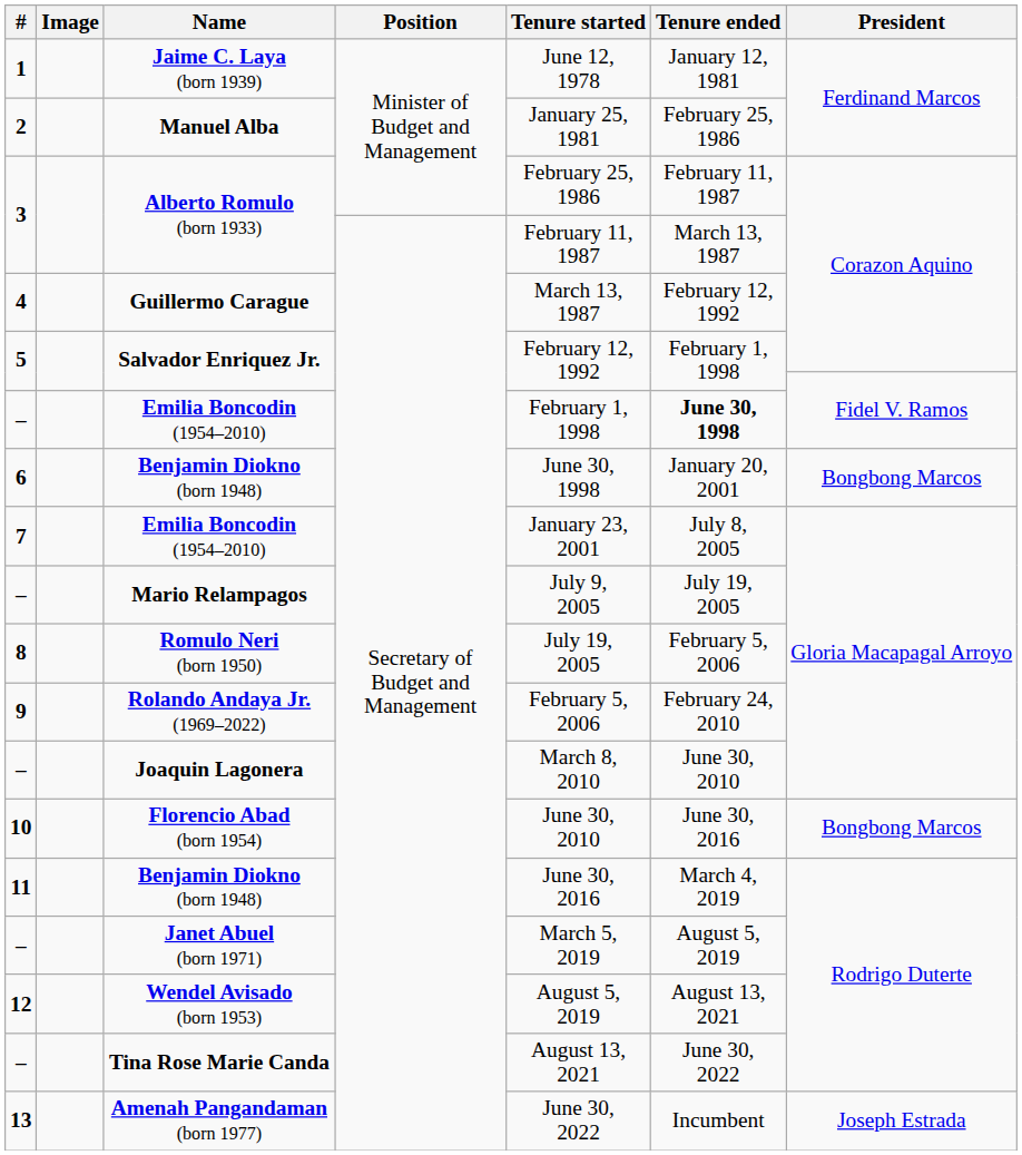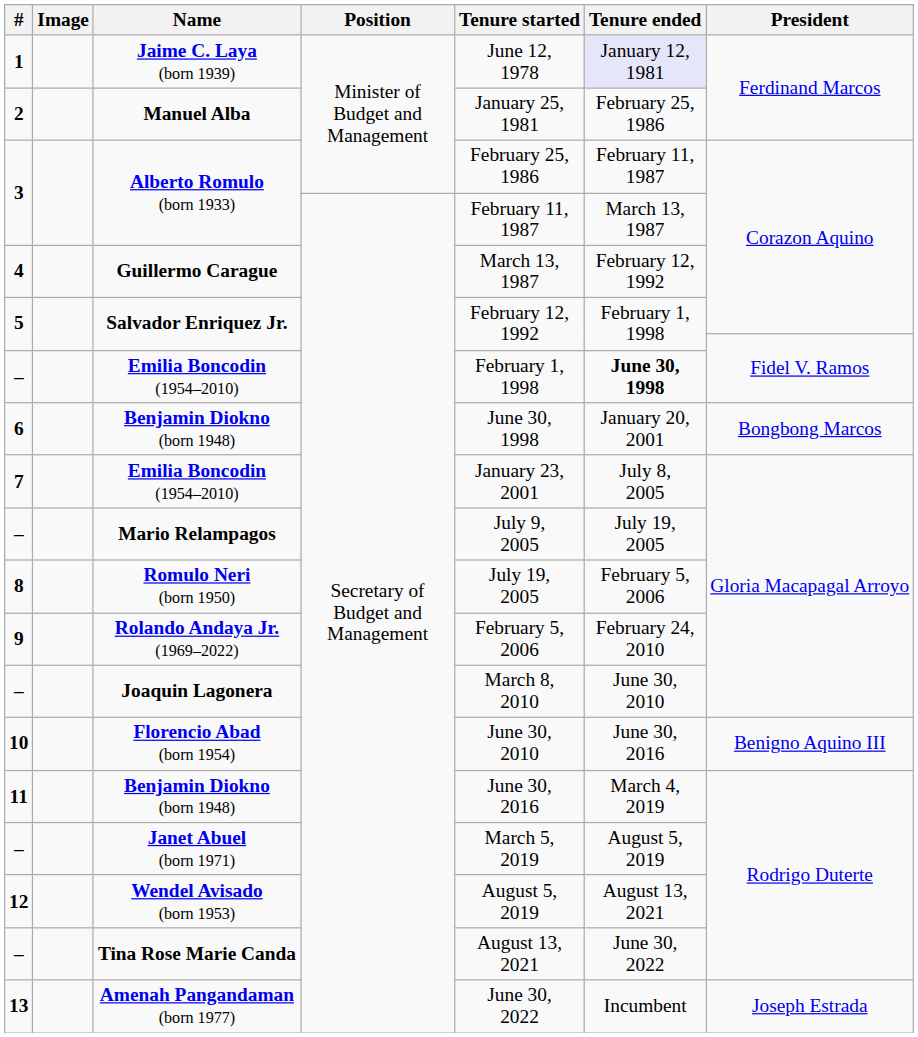Jaime C. Laya (born 1939) | Tenure ended: no background -> lavender background
Florencio Abad (born 1954) | President: Bongbong Marcos -> Benigno Aquino III
